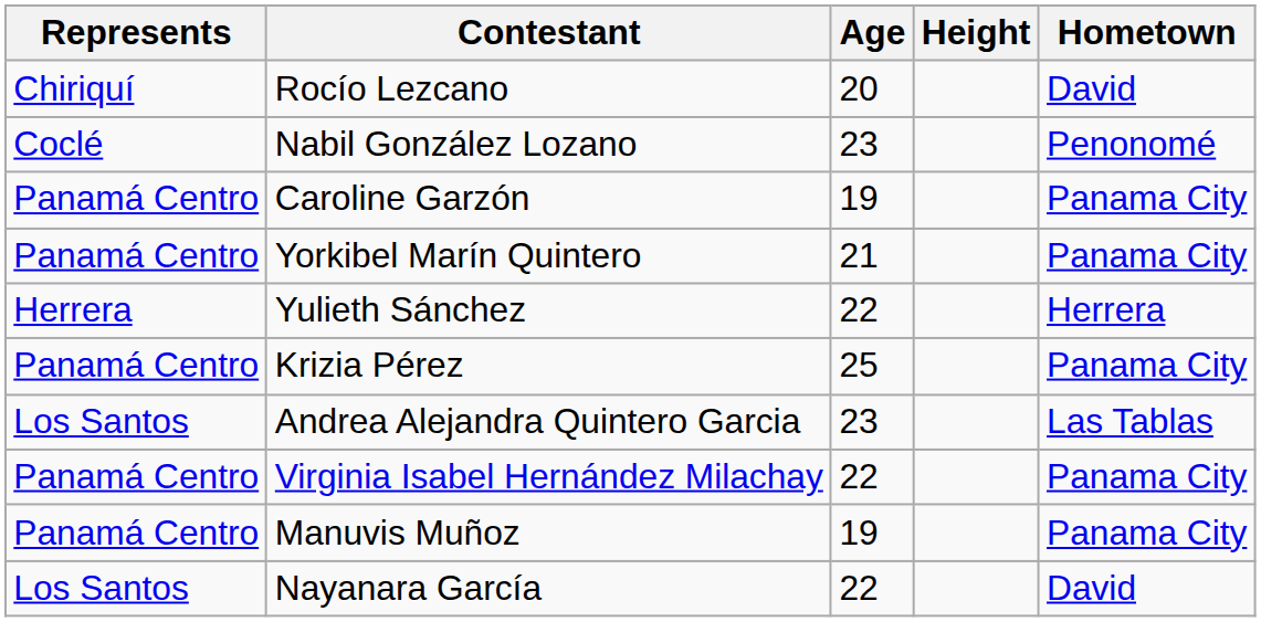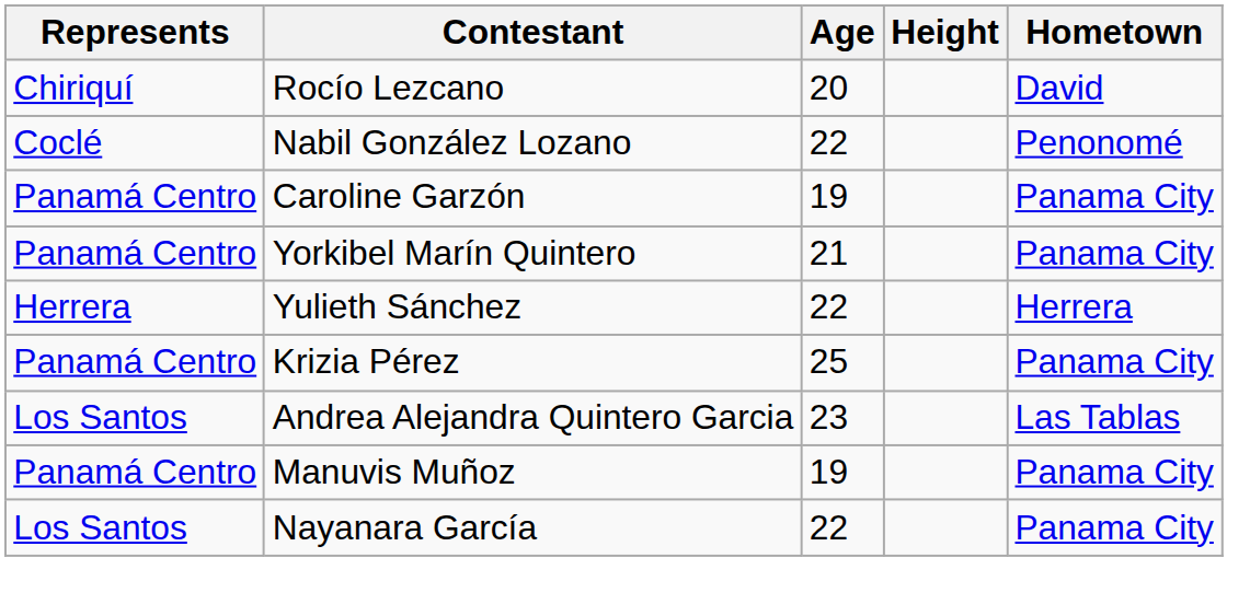Nabil González Lozano | Age: 23 -> 22
- row: Panamá Centro | Virginia Isabel Hernández Milachay | 22 | Panama City
Nayanara García | Hometown: David -> Panama City
